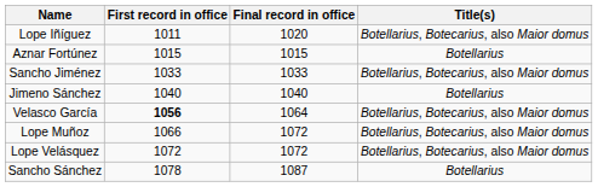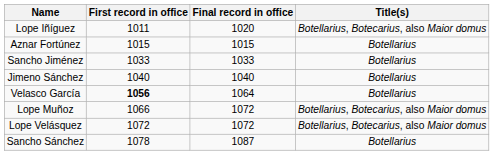Sancho Jiménez | Title(s): Botellarius, Botecarius, also Maior domus -> Botellarius
Velasco García | Title(s): Botellarius, Botecarius, also Maior domus -> Botellarius
